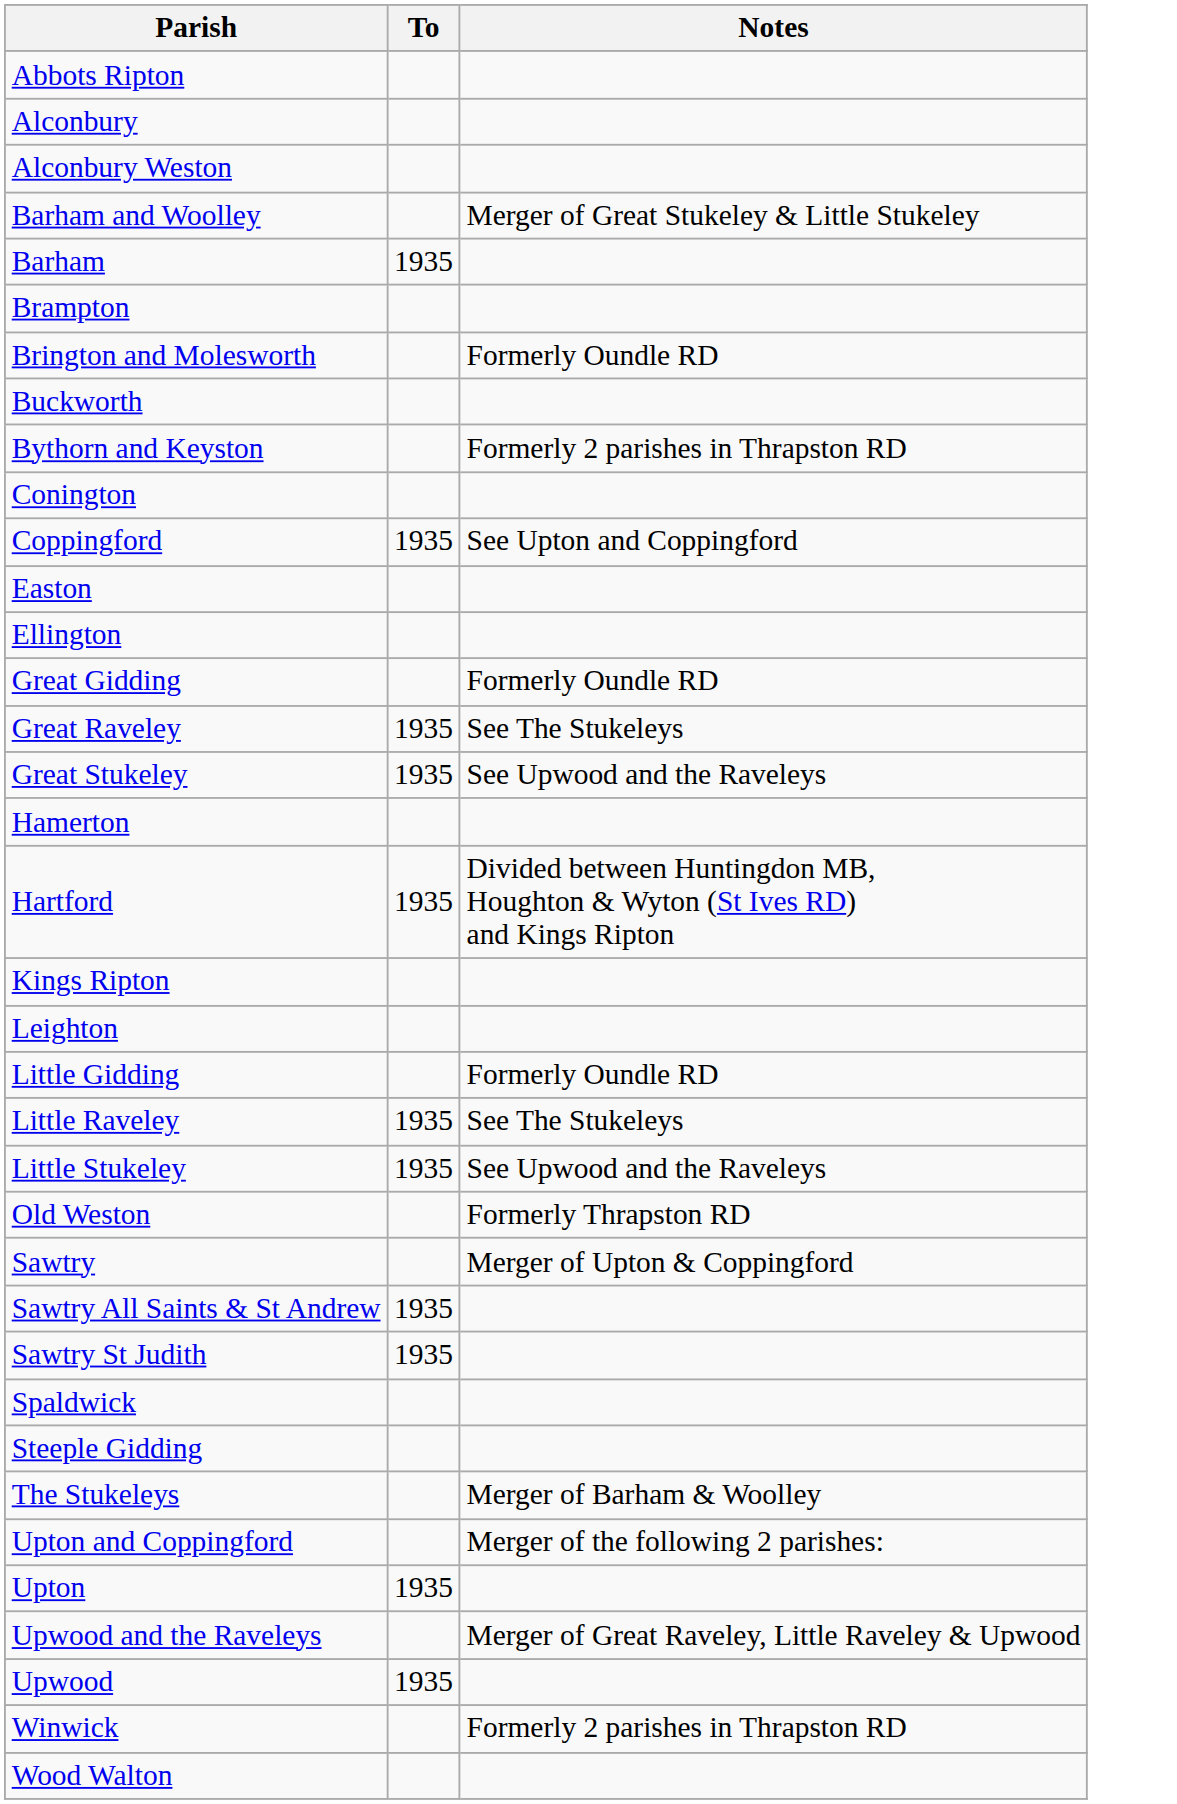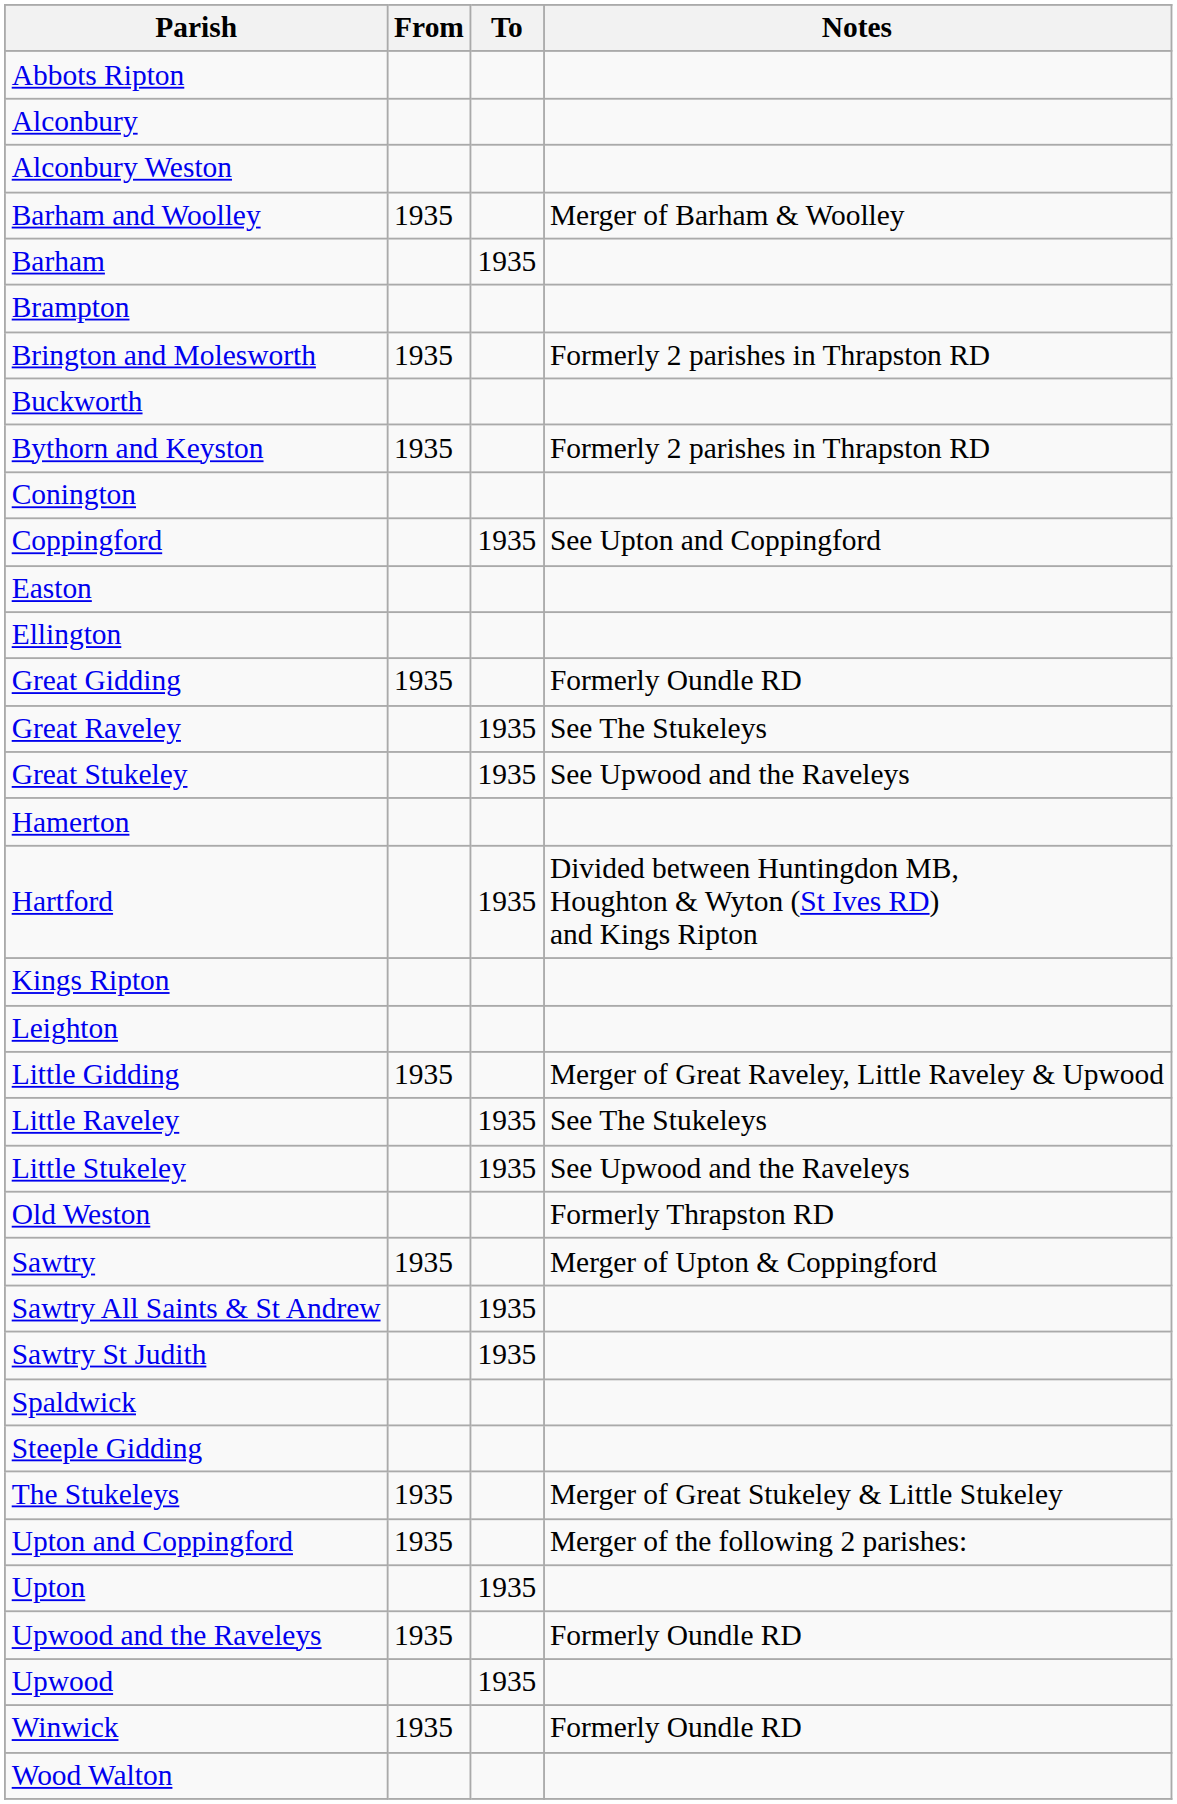+ column: From | 1935 | 1935 | 1935 | 1935 | 1935 | 1935 | 1935 | 1935 | 1935 | 1935
Barham and Woolley | Notes: Merger of Great Stukeley & Little Stukeley -> Merger of Barham & Woolley
Brington and Molesworth | Notes: Formerly Oundle RD -> Formerly 2 parishes in Thrapston RD
Little Gidding | Notes: Formerly Oundle RD -> Merger of Great Raveley, Little Raveley & Upwood
The Stukeleys | Notes: Merger of Barham & Woolley -> Merger of Great Stukeley & Little Stukeley
Upwood and the Raveleys | Notes: Merger of Great Raveley, Little Raveley & Upwood -> Formerly Oundle RD
Winwick | Notes: Formerly 2 parishes in Thrapston RD -> Formerly Oundle RD
